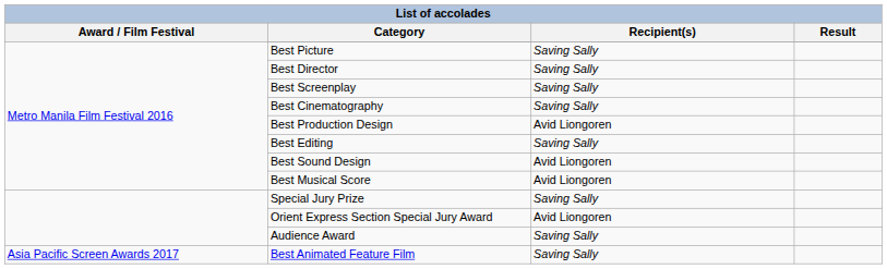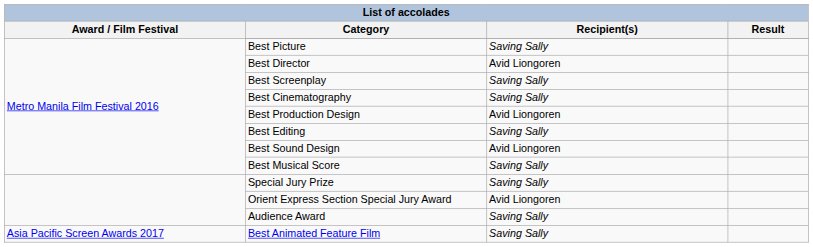Best Director | Recipient(s): Saving Sally -> Avid Liongoren
Best Musical Score | Recipient(s): Avid Liongoren -> Saving Sally
